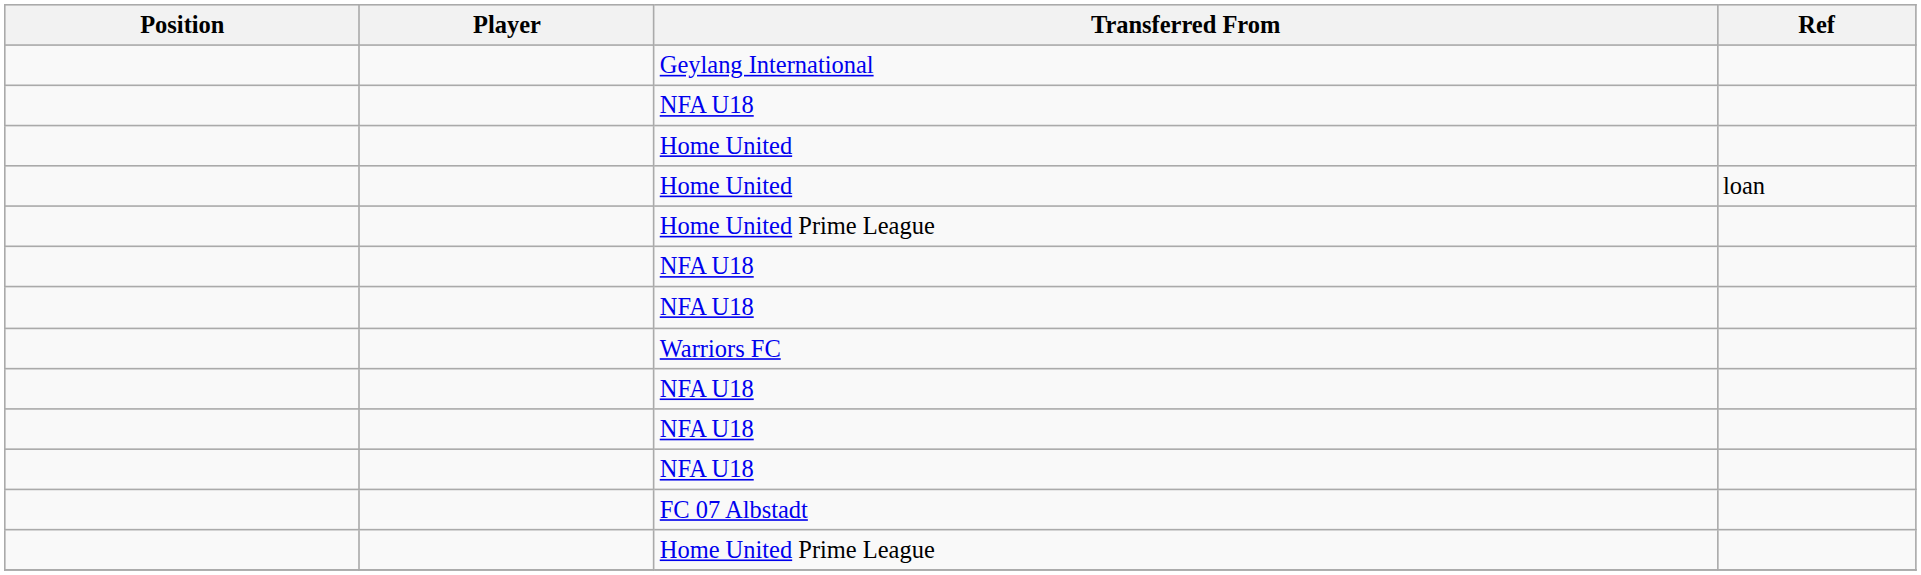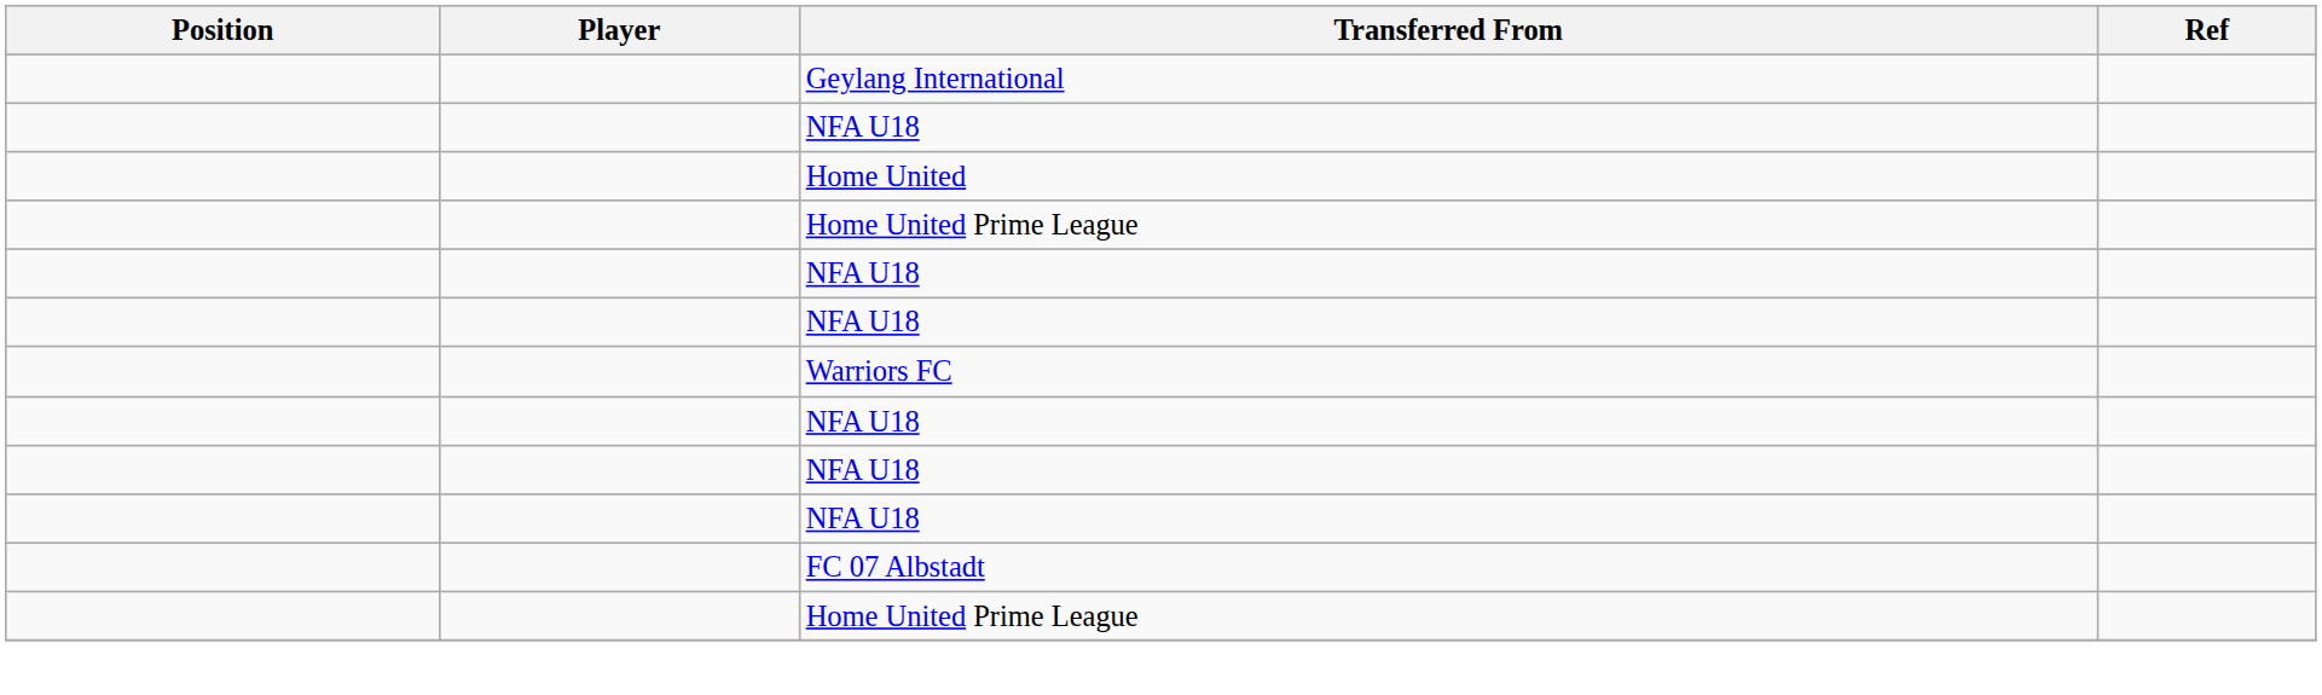- row: Home United | loan
